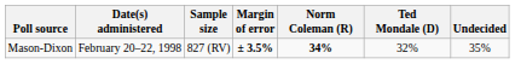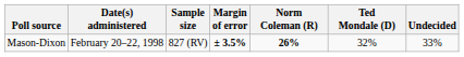Mason-Dixon | Norm Coleman (R): 34% -> 26%
Mason-Dixon | Undecided: 35% -> 33%
